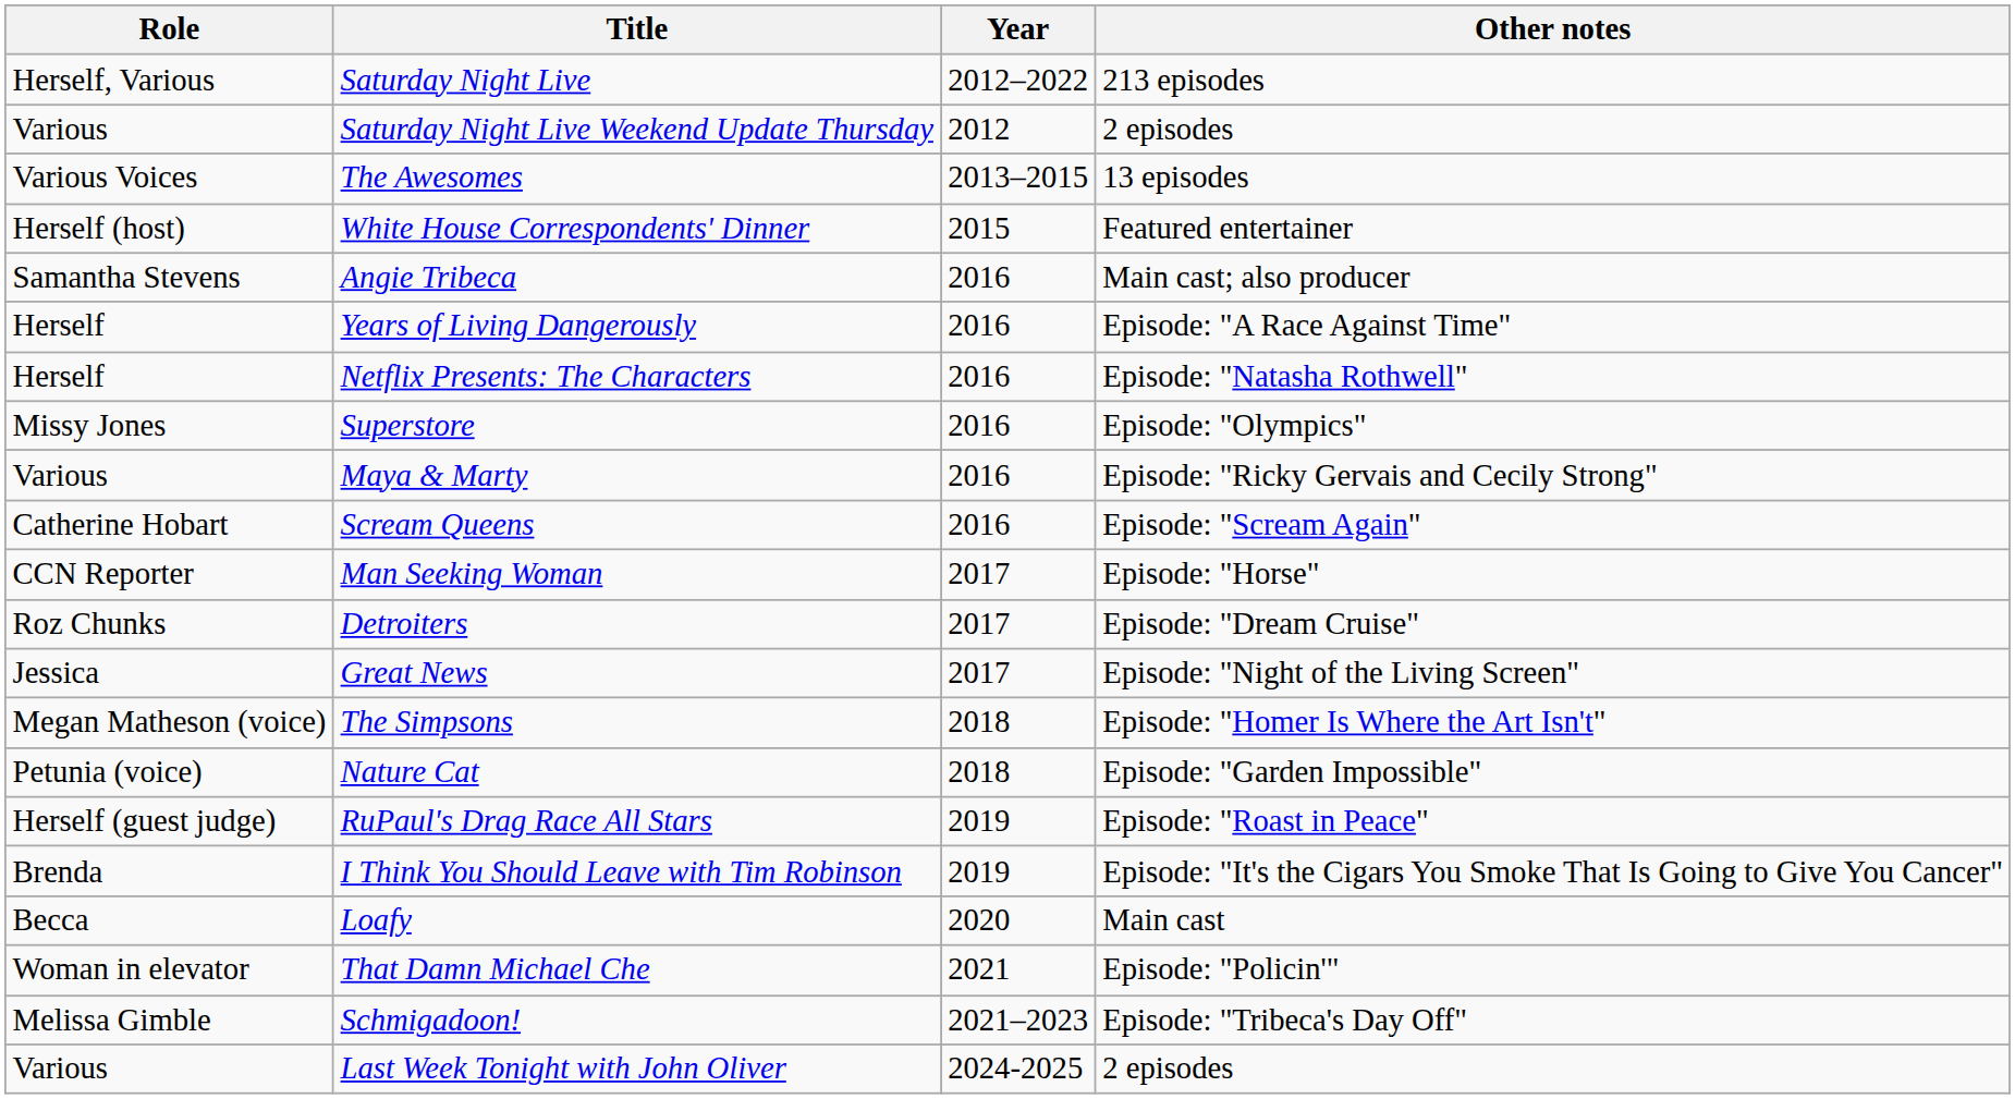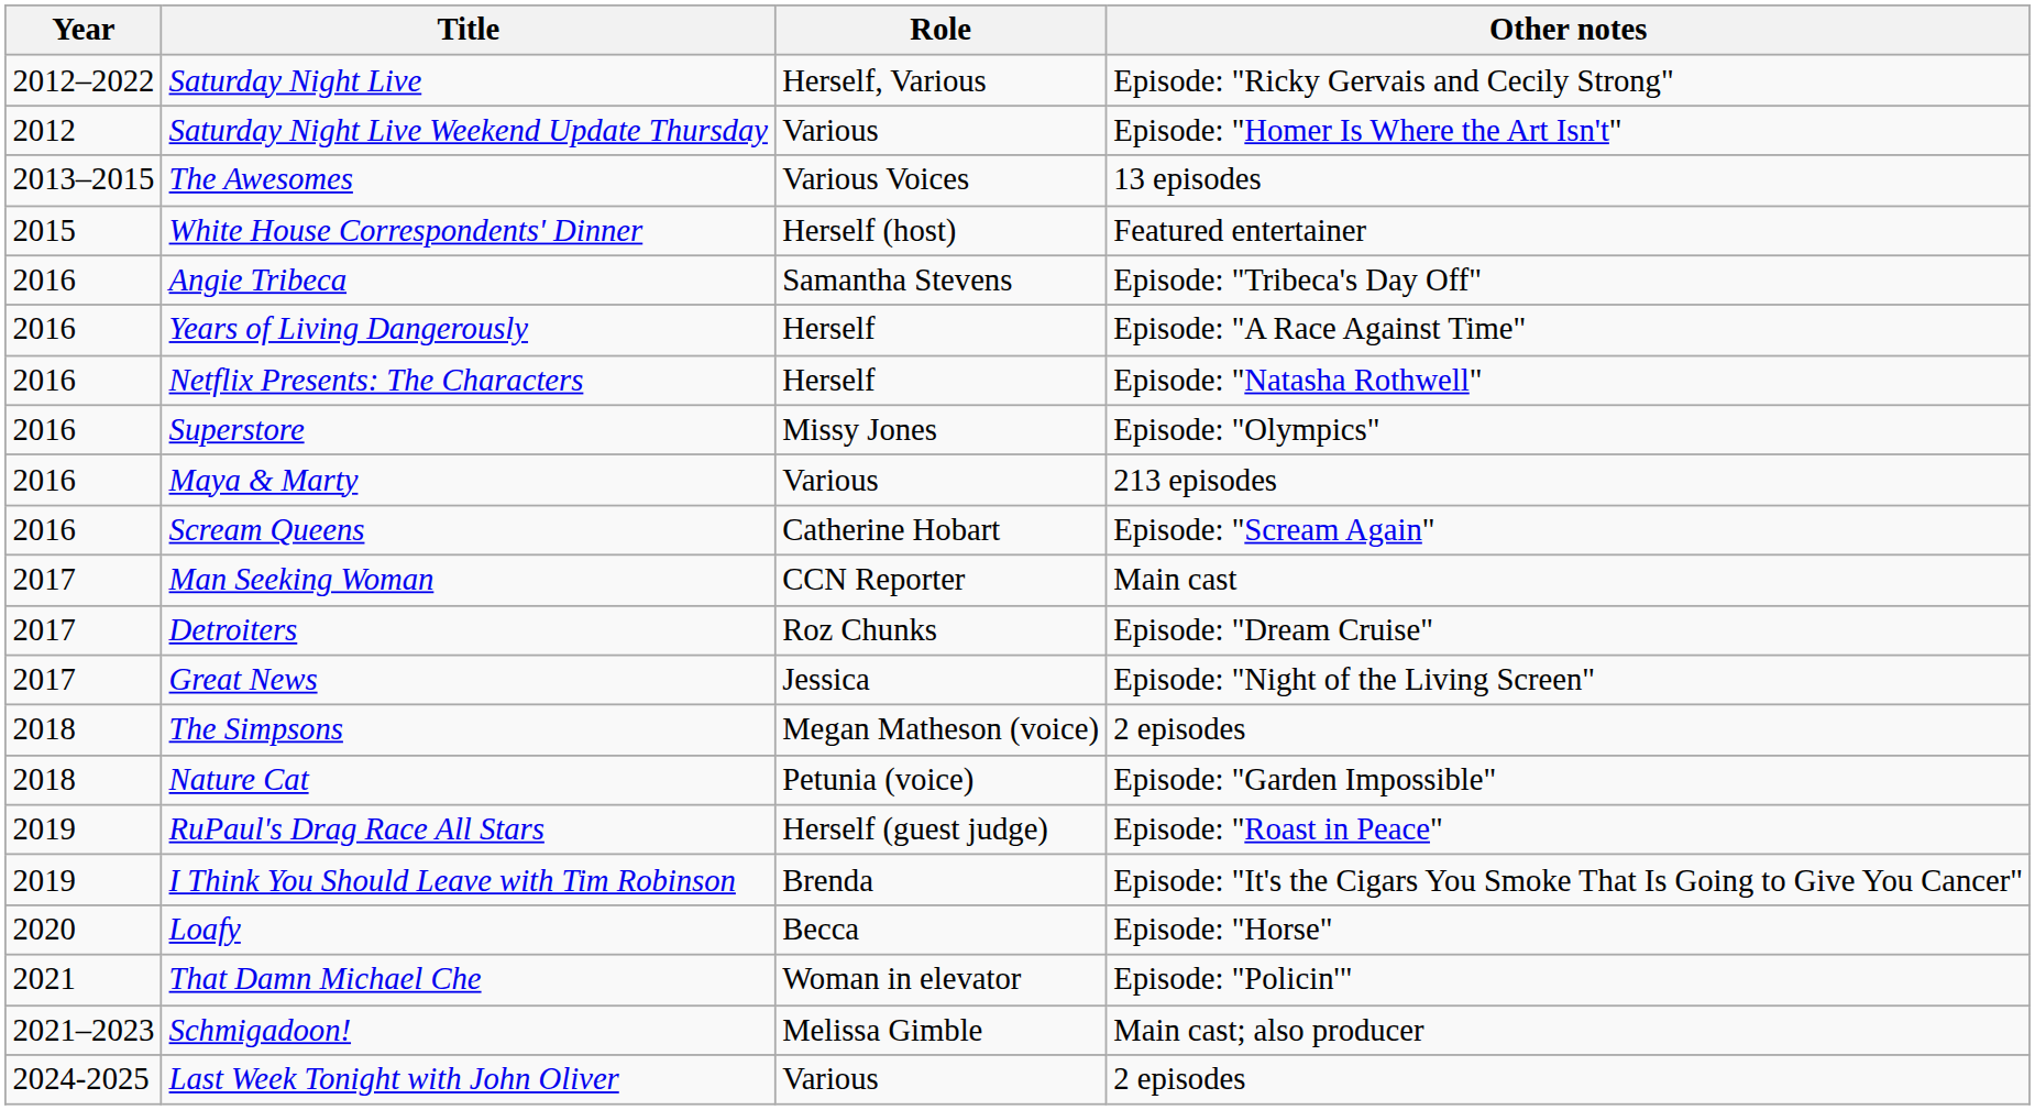columns swapped: Year <-> Role
Saturday Night Live | Other notes: 213 episodes -> Episode: "Ricky Gervais and Cecily Strong"
Saturday Night Live Weekend Update Thursday | Other notes: 2 episodes -> Episode: "Homer Is Where the Art Isn't"
Angie Tribeca | Other notes: Main cast; also producer -> Episode: "Tribeca's Day Off"
Maya & Marty | Other notes: Episode: "Ricky Gervais and Cecily Strong" -> 213 episodes
Man Seeking Woman | Other notes: Episode: "Horse" -> Main cast
The Simpsons | Other notes: Episode: "Homer Is Where the Art Isn't" -> 2 episodes
Loafy | Other notes: Main cast -> Episode: "Horse"
Schmigadoon! | Other notes: Episode: "Tribeca's Day Off" -> Main cast; also producer
